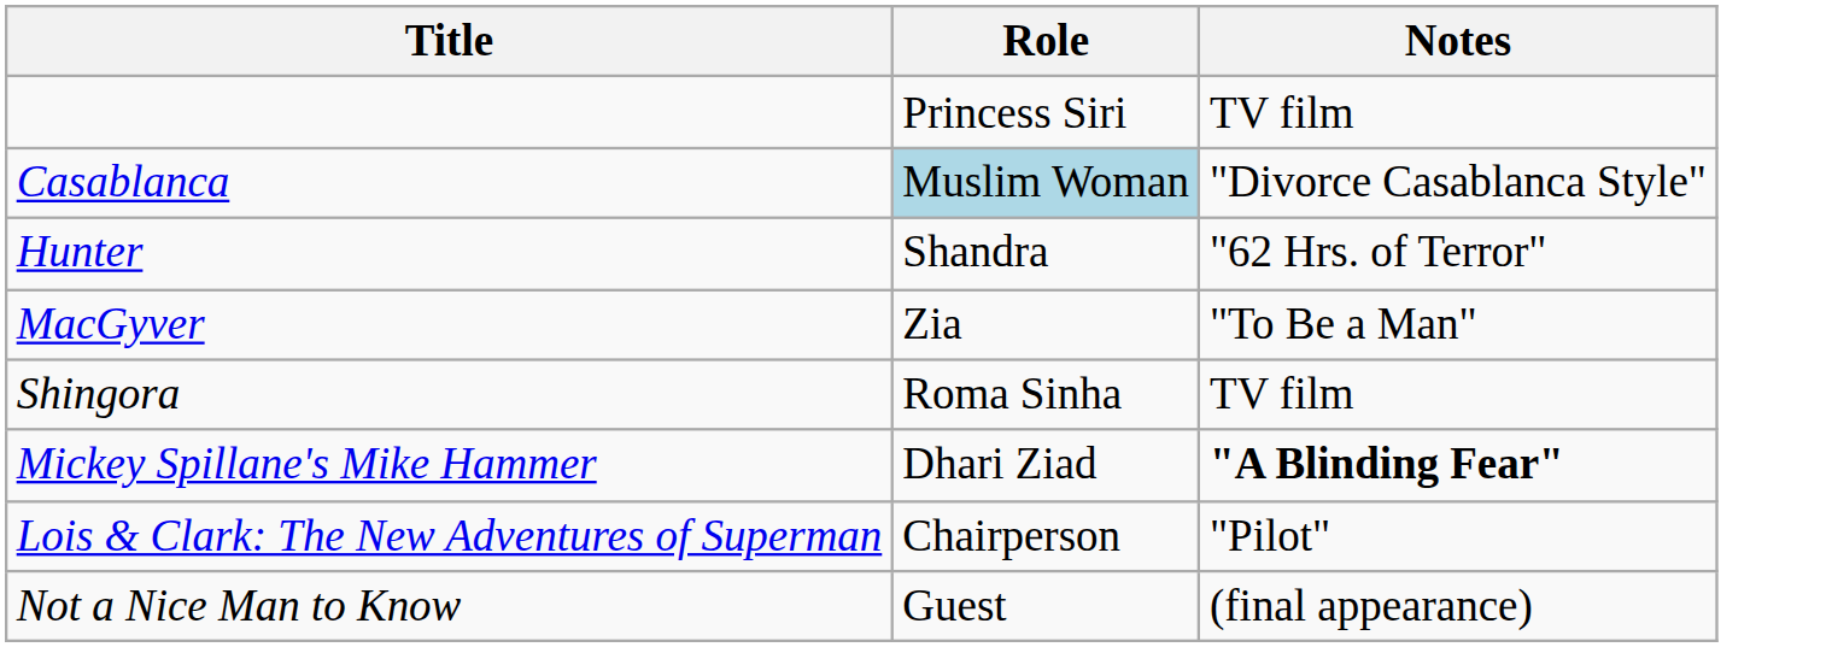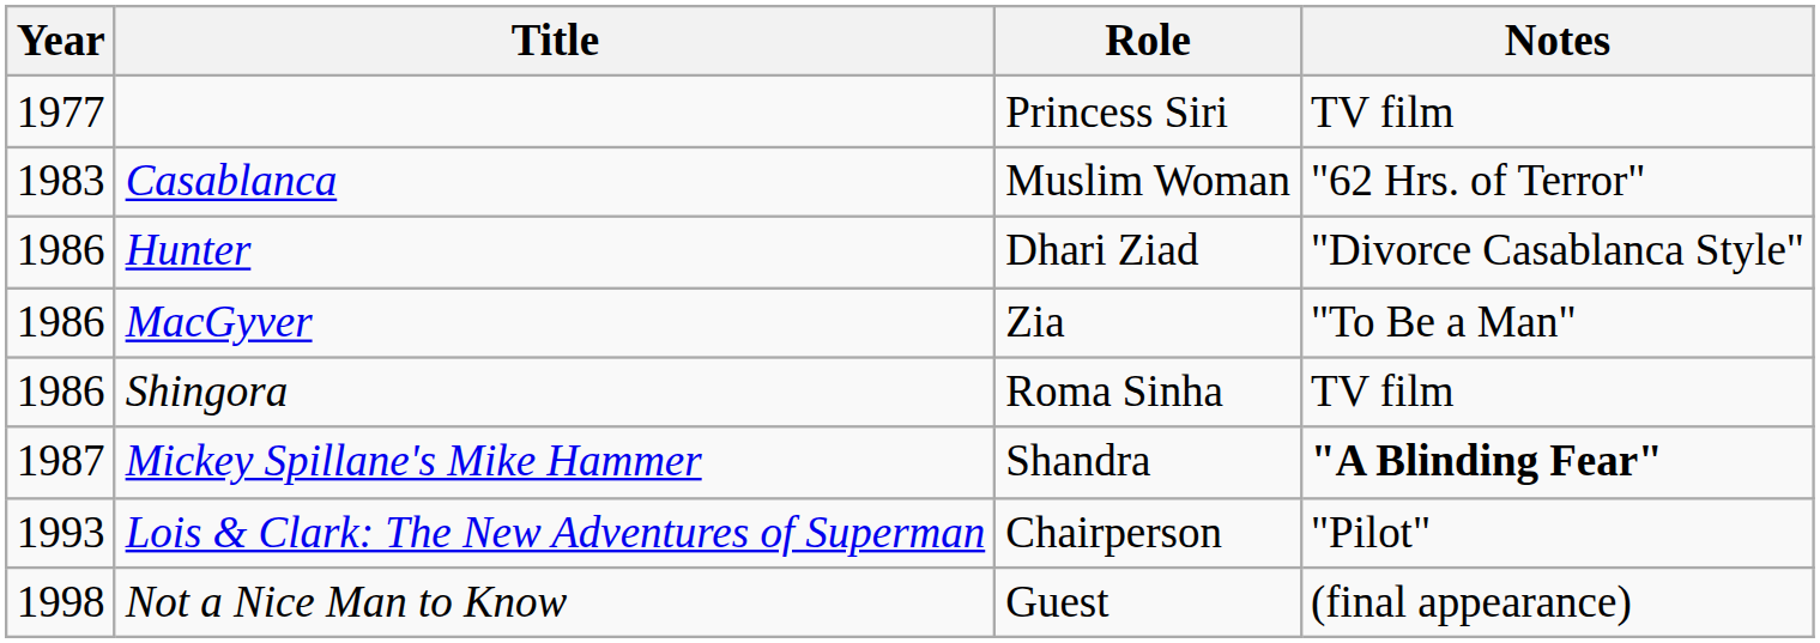+ column: Year | 1977 | 1983 | 1986 | 1986 | 1986 | 1987 | 1993 | 1998
Casablanca | Role: lightblue background -> no background
Casablanca | Notes: "Divorce Casablanca Style" -> "62 Hrs. of Terror"
Hunter | Role: Shandra -> Dhari Ziad
Hunter | Notes: "62 Hrs. of Terror" -> "Divorce Casablanca Style"
Mickey Spillane's Mike Hammer | Role: Dhari Ziad -> Shandra
